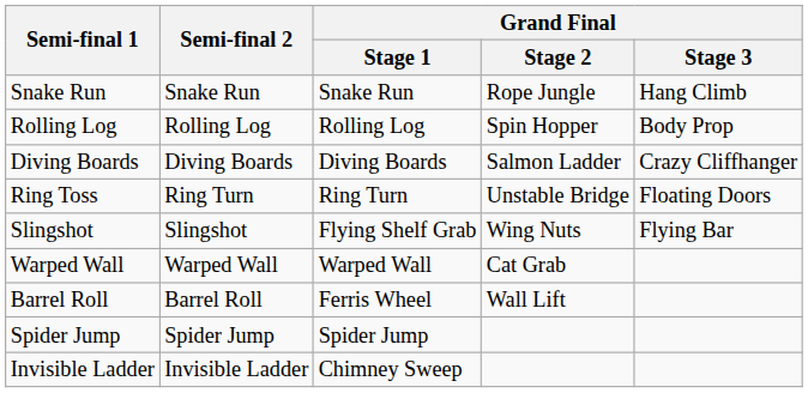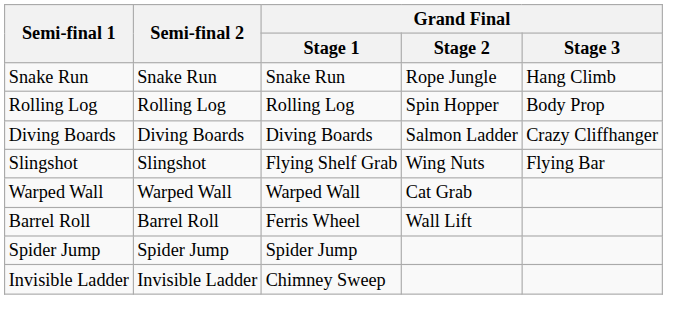- row: Ring Toss | Ring Turn | Ring Turn | Unstable Bridge | Floating Doors
